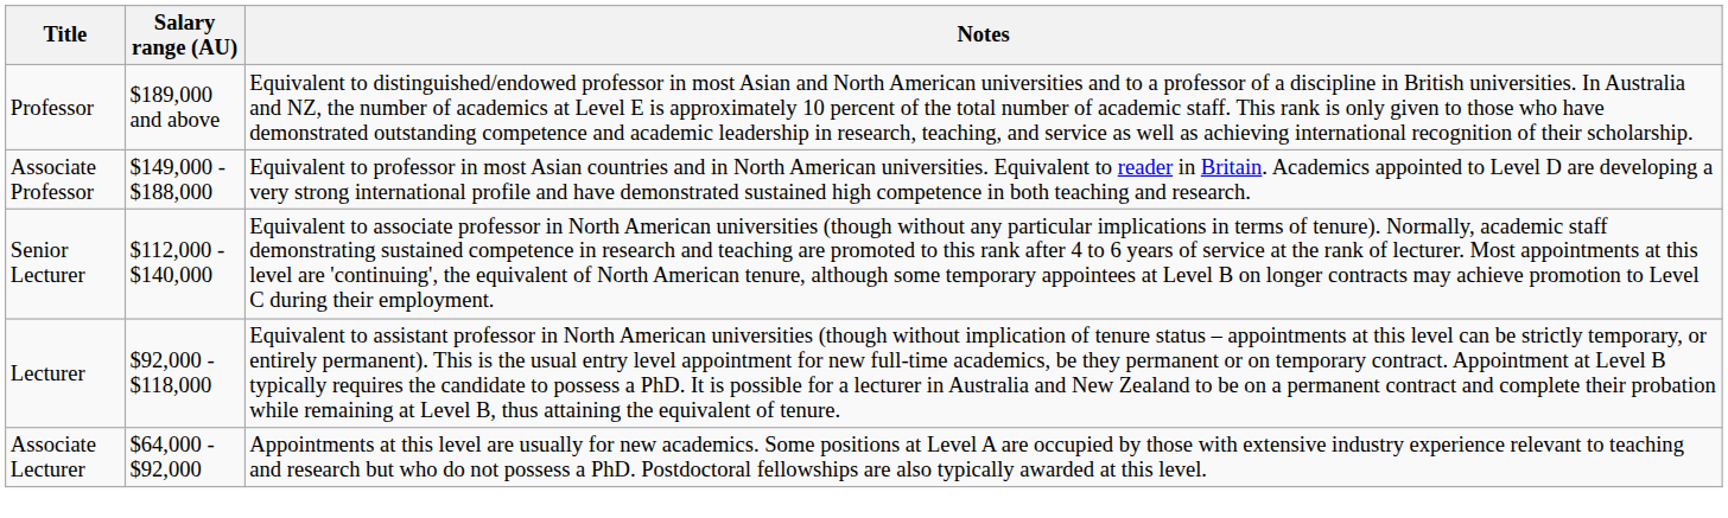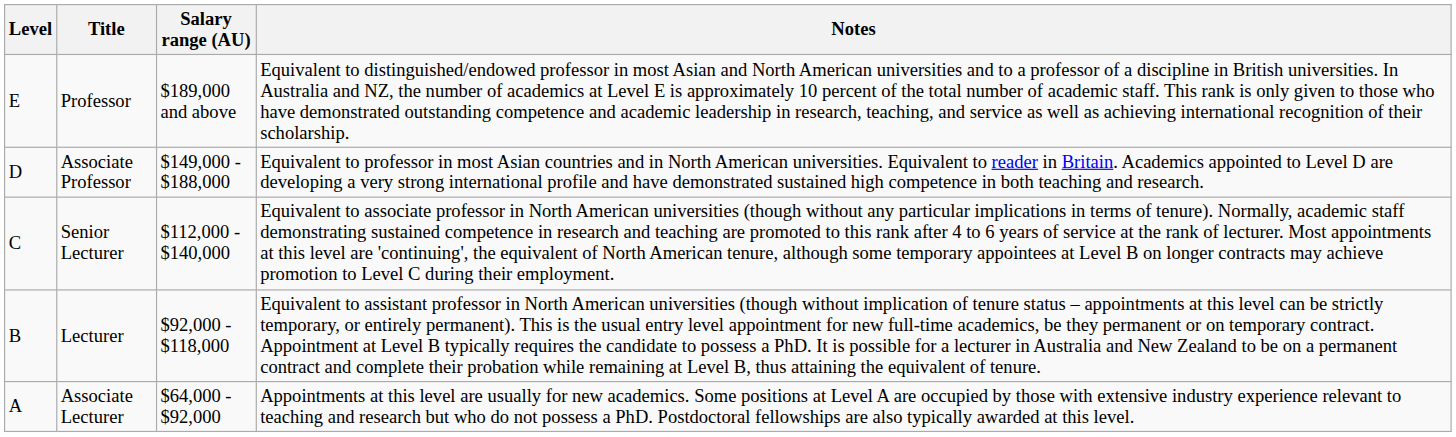+ column: Level | E | D | C | B | A
